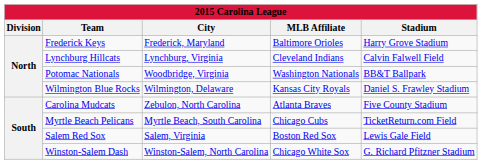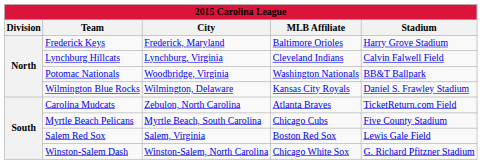Carolina Mudcats | Stadium: Five County Stadium -> TicketReturn.com Field
Myrtle Beach Pelicans | Stadium: TicketReturn.com Field -> Five County Stadium
